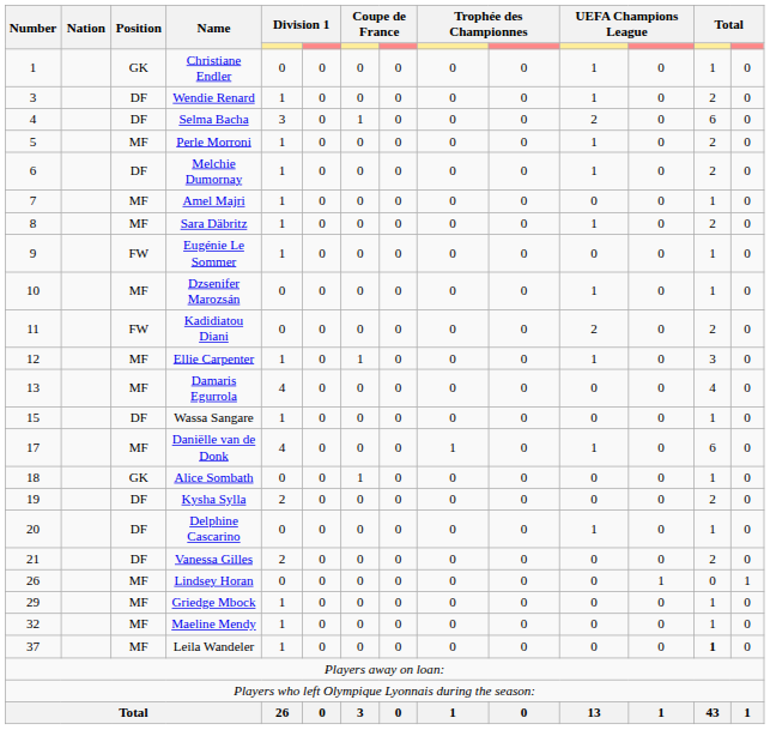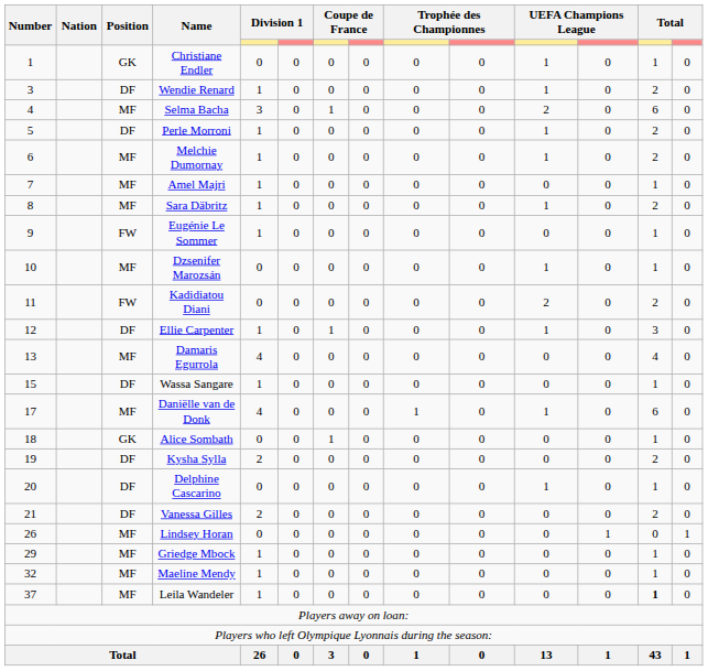Selma Bacha | Position: DF -> MF
Perle Morroni | Position: MF -> DF
Melchie Dumornay | Position: DF -> MF
Ellie Carpenter | Position: MF -> DF
